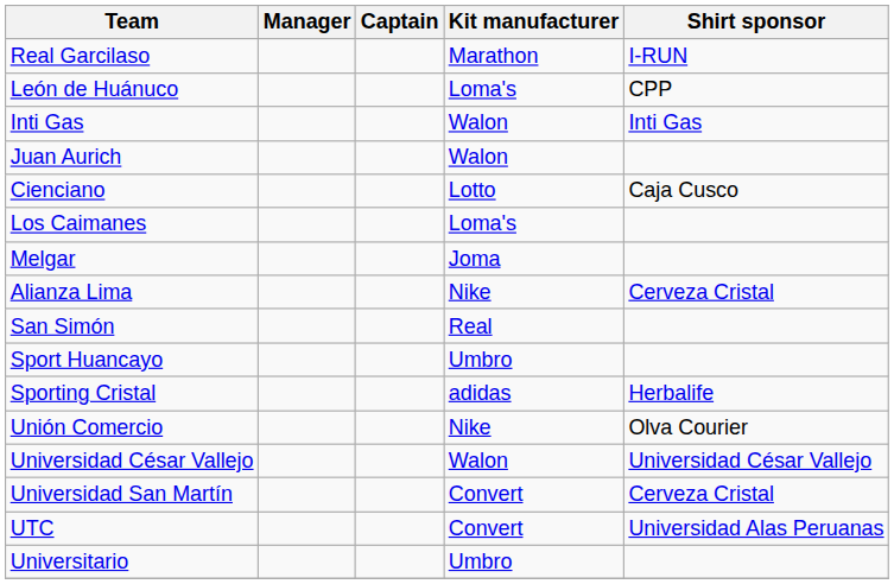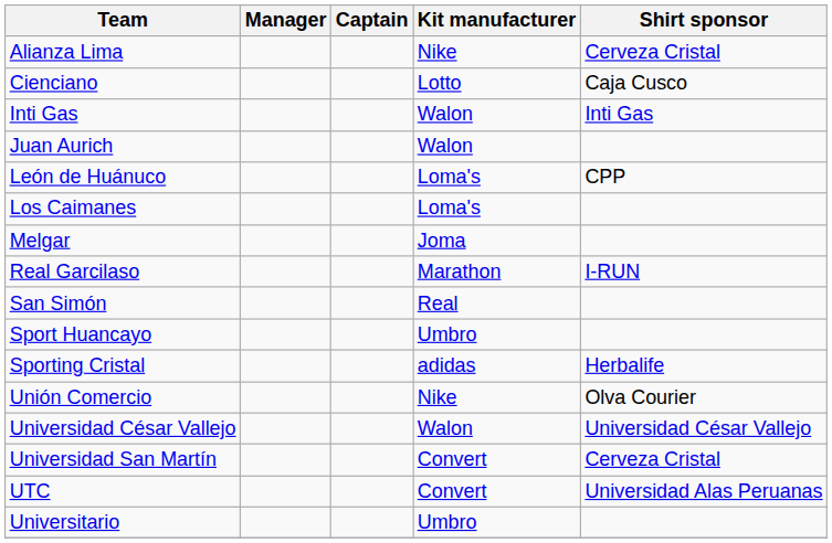rows swapped: Alianza Lima <-> Real Garcilaso
rows swapped: Cienciano <-> León de Huánuco
